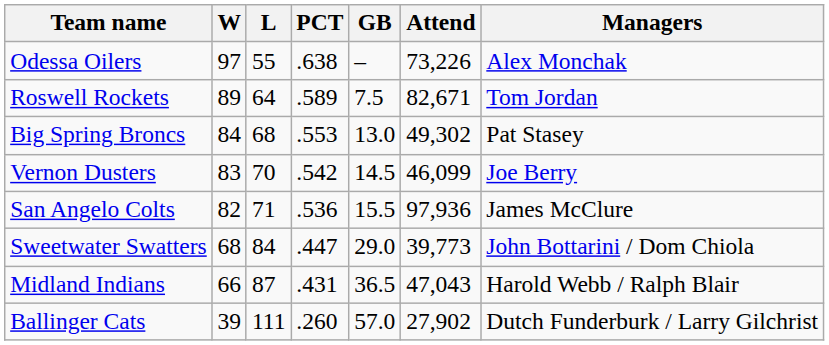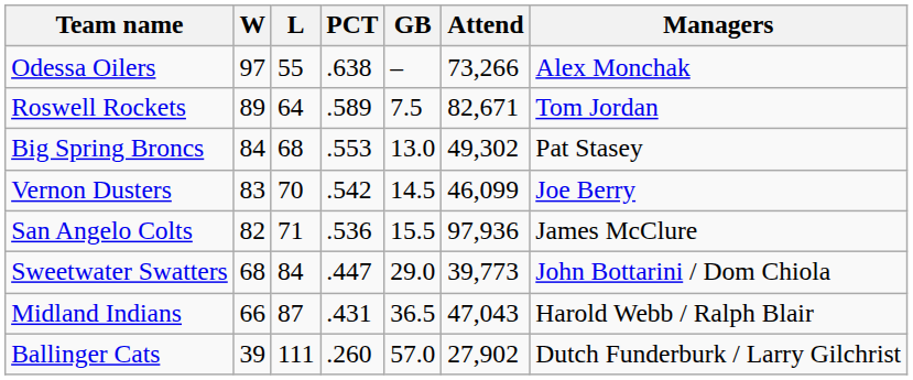Odessa Oilers | Attend: 73,226 -> 73,266
